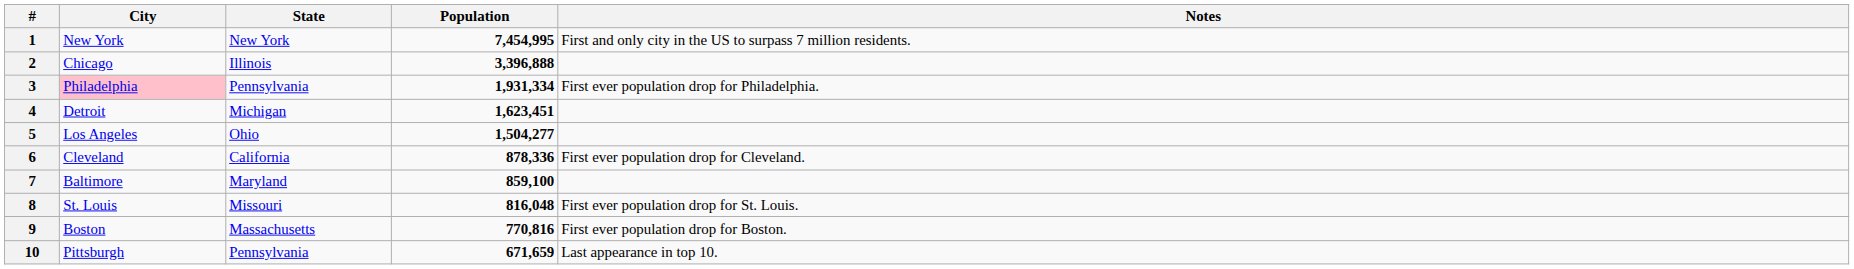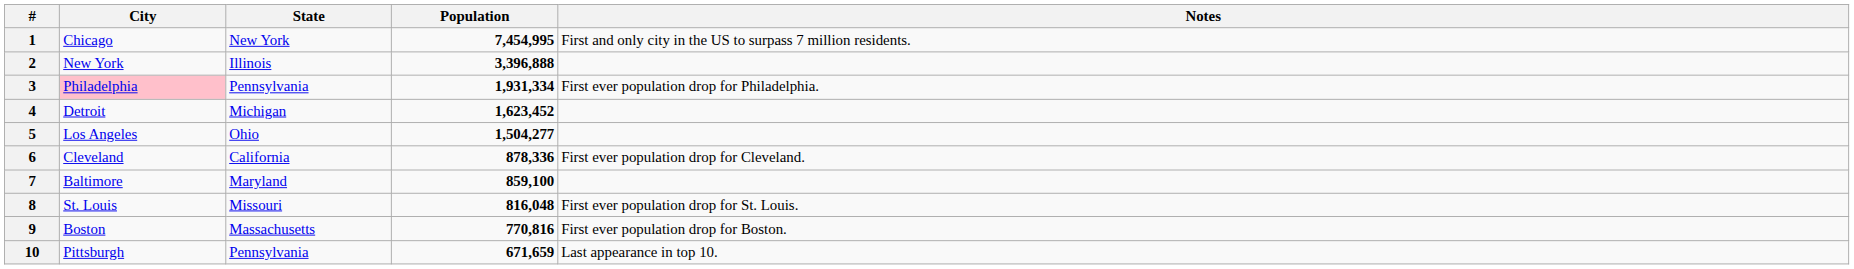1 | City: New York -> Chicago
2 | City: Chicago -> New York
4 | Population: 1,623,451 -> 1,623,452
